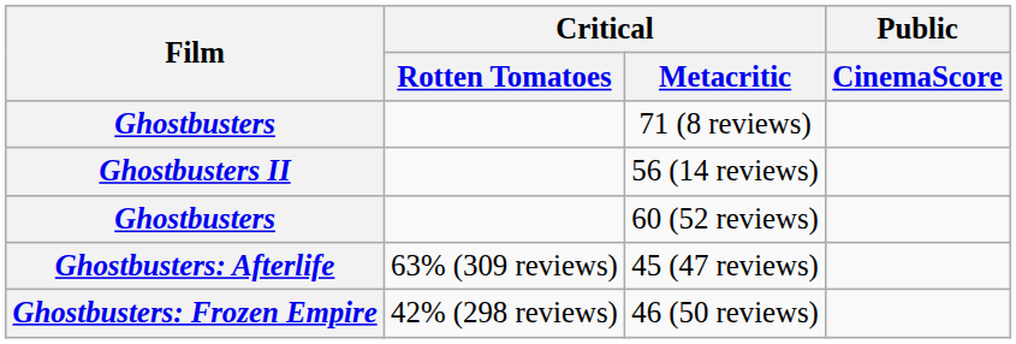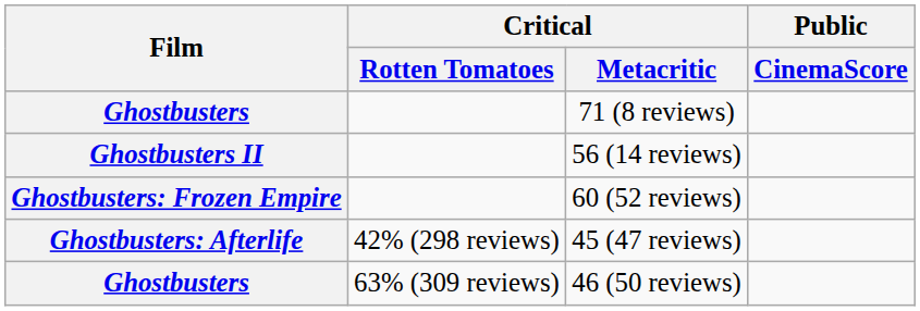60 (52 reviews) | Film: Ghostbusters -> Ghostbusters: Frozen Empire
45 (47 reviews) | Critical / Rotten Tomatoes: 63% (309 reviews) -> 42% (298 reviews)
46 (50 reviews) | Film: Ghostbusters: Frozen Empire -> Ghostbusters
46 (50 reviews) | Critical / Rotten Tomatoes: 42% (298 reviews) -> 63% (309 reviews)
